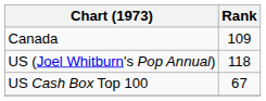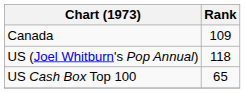US Cash Box Top 100 | Rank: 67 -> 65
